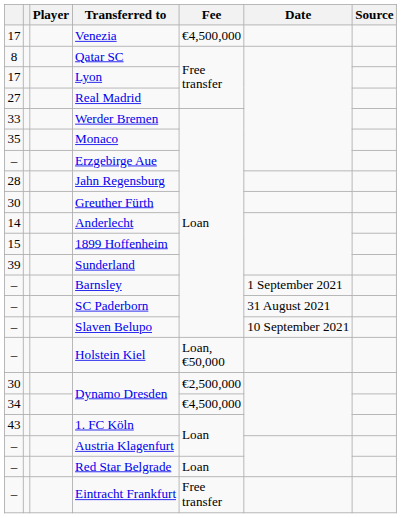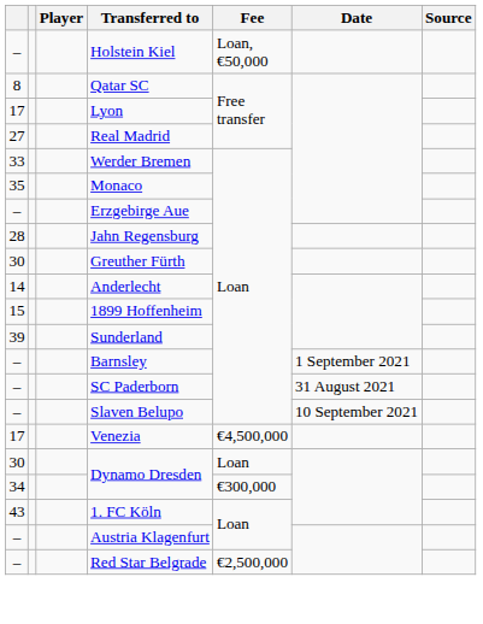rows swapped: Holstein Kiel <-> Venezia
30 / Dynamo Dresden | Fee: €2,500,000 -> Loan
34 / Dynamo Dresden | Fee: €4,500,000 -> €300,000
Red Star Belgrade | Fee: Loan -> €2,500,000
- row: – | Eintracht Frankfurt | Free transfer
